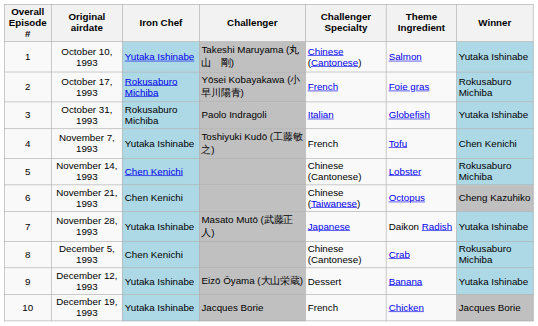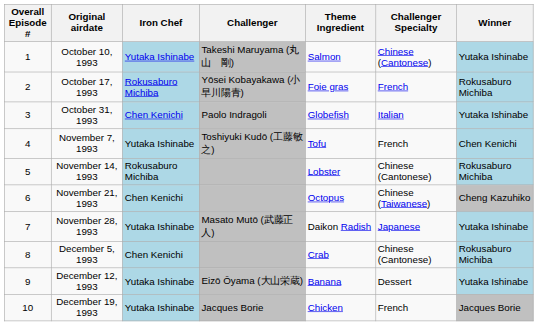columns swapped: Challenger Specialty <-> Theme Ingredient
October 31, 1993 | Iron Chef: Rokusaburo Michiba -> Chen Kenichi
November 14, 1993 | Iron Chef: Chen Kenichi -> Rokusaburo Michiba
